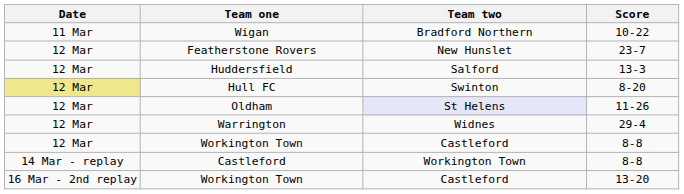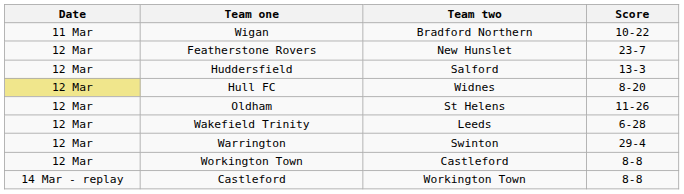Hull FC | Team two: Swinton -> Widnes
Oldham | Team two: lavender background -> no background
+ row: 12 Mar | Wakefield Trinity | Leeds | 6-28
Warrington | Team two: Widnes -> Swinton
- row: 16 Mar - 2nd replay | Workington Town | Castleford | 13-20
